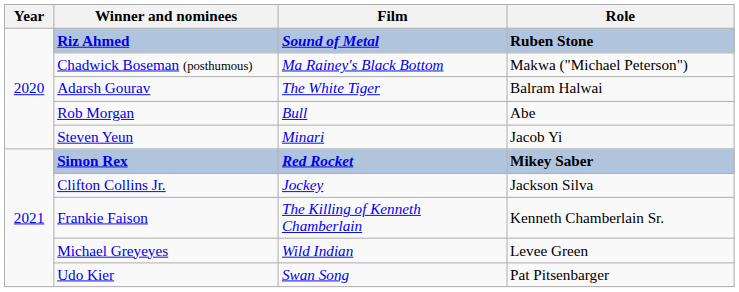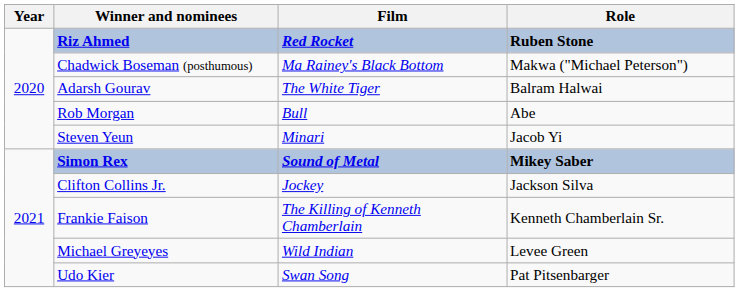Riz Ahmed | Film: Sound of Metal -> Red Rocket
Simon Rex | Film: Red Rocket -> Sound of Metal
